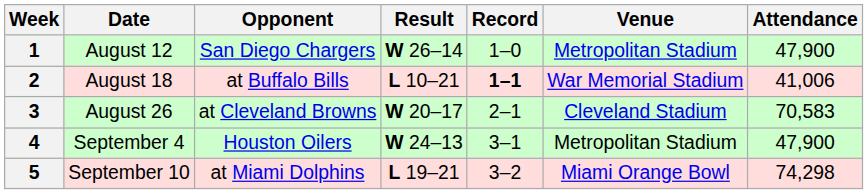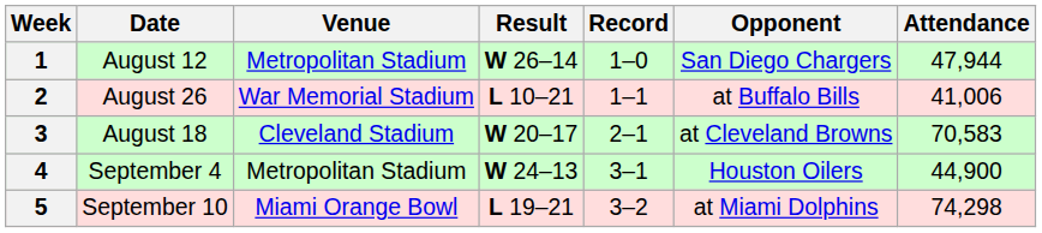columns swapped: Opponent <-> Venue
1 | Attendance: 47,900 -> 47,944
2 | Date: August 18 -> August 26
2 | Record: bold -> normal
3 | Date: August 26 -> August 18
4 | Attendance: 47,900 -> 44,900
